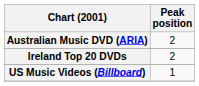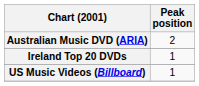Ireland Top 20 DVDs | Peak position: 2 -> 1
